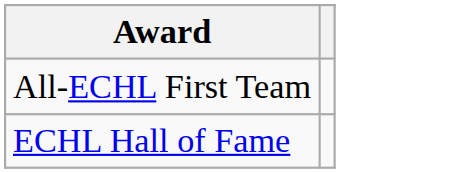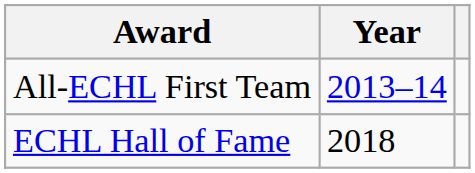+ column: Year | 2013–14 | 2018
